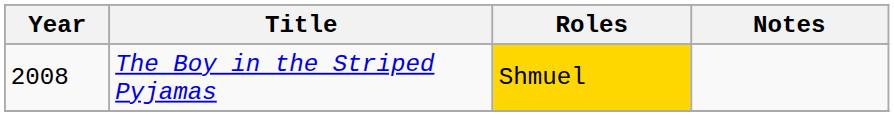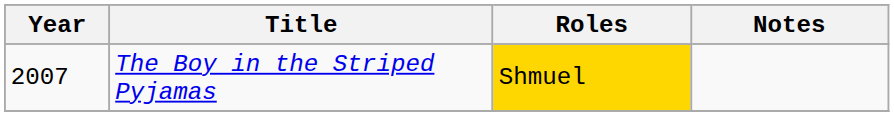The Boy in the Striped Pyjamas | Year: 2008 -> 2007
